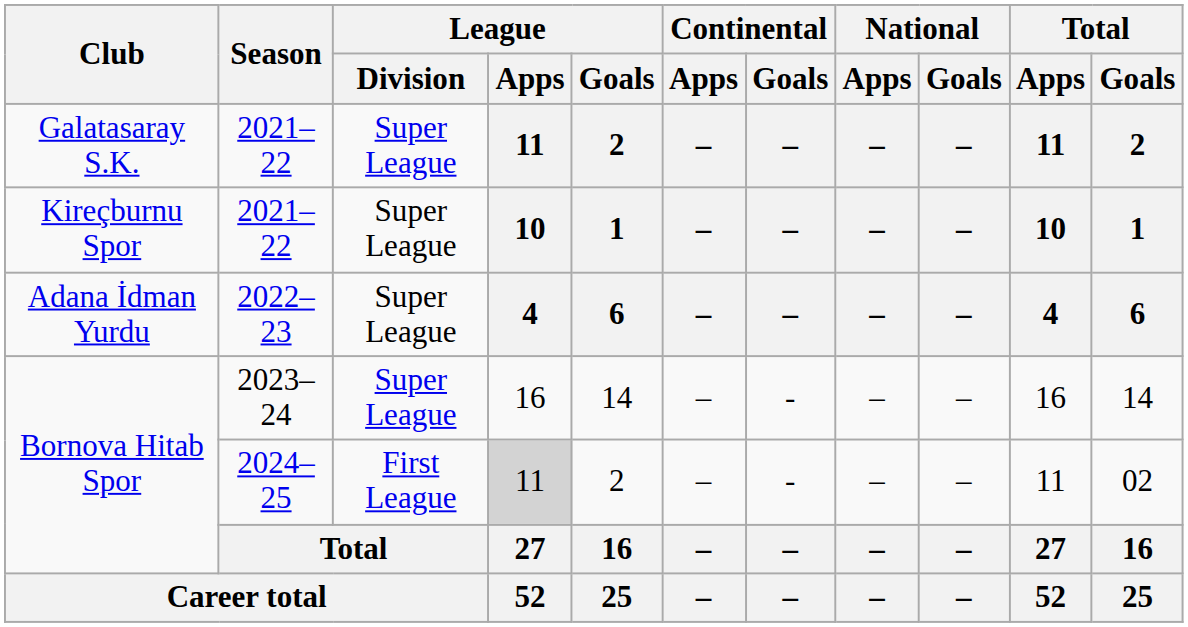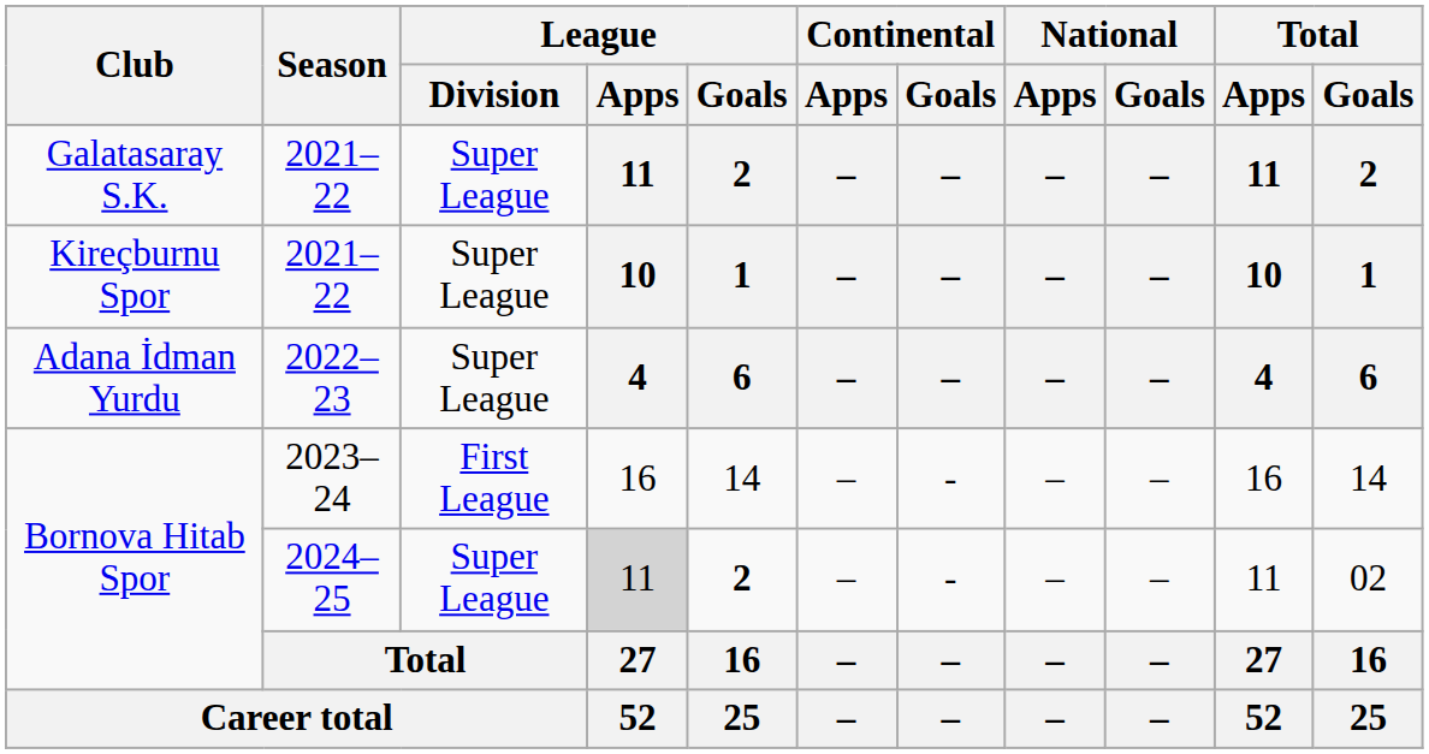Bornova Hitab Spor / 2023–24 | League / Division: Super League -> First League
Bornova Hitab Spor / 2024–25 | League / Division: First League -> Super League
Bornova Hitab Spor / 2024–25 | League / Goals: normal -> bold
